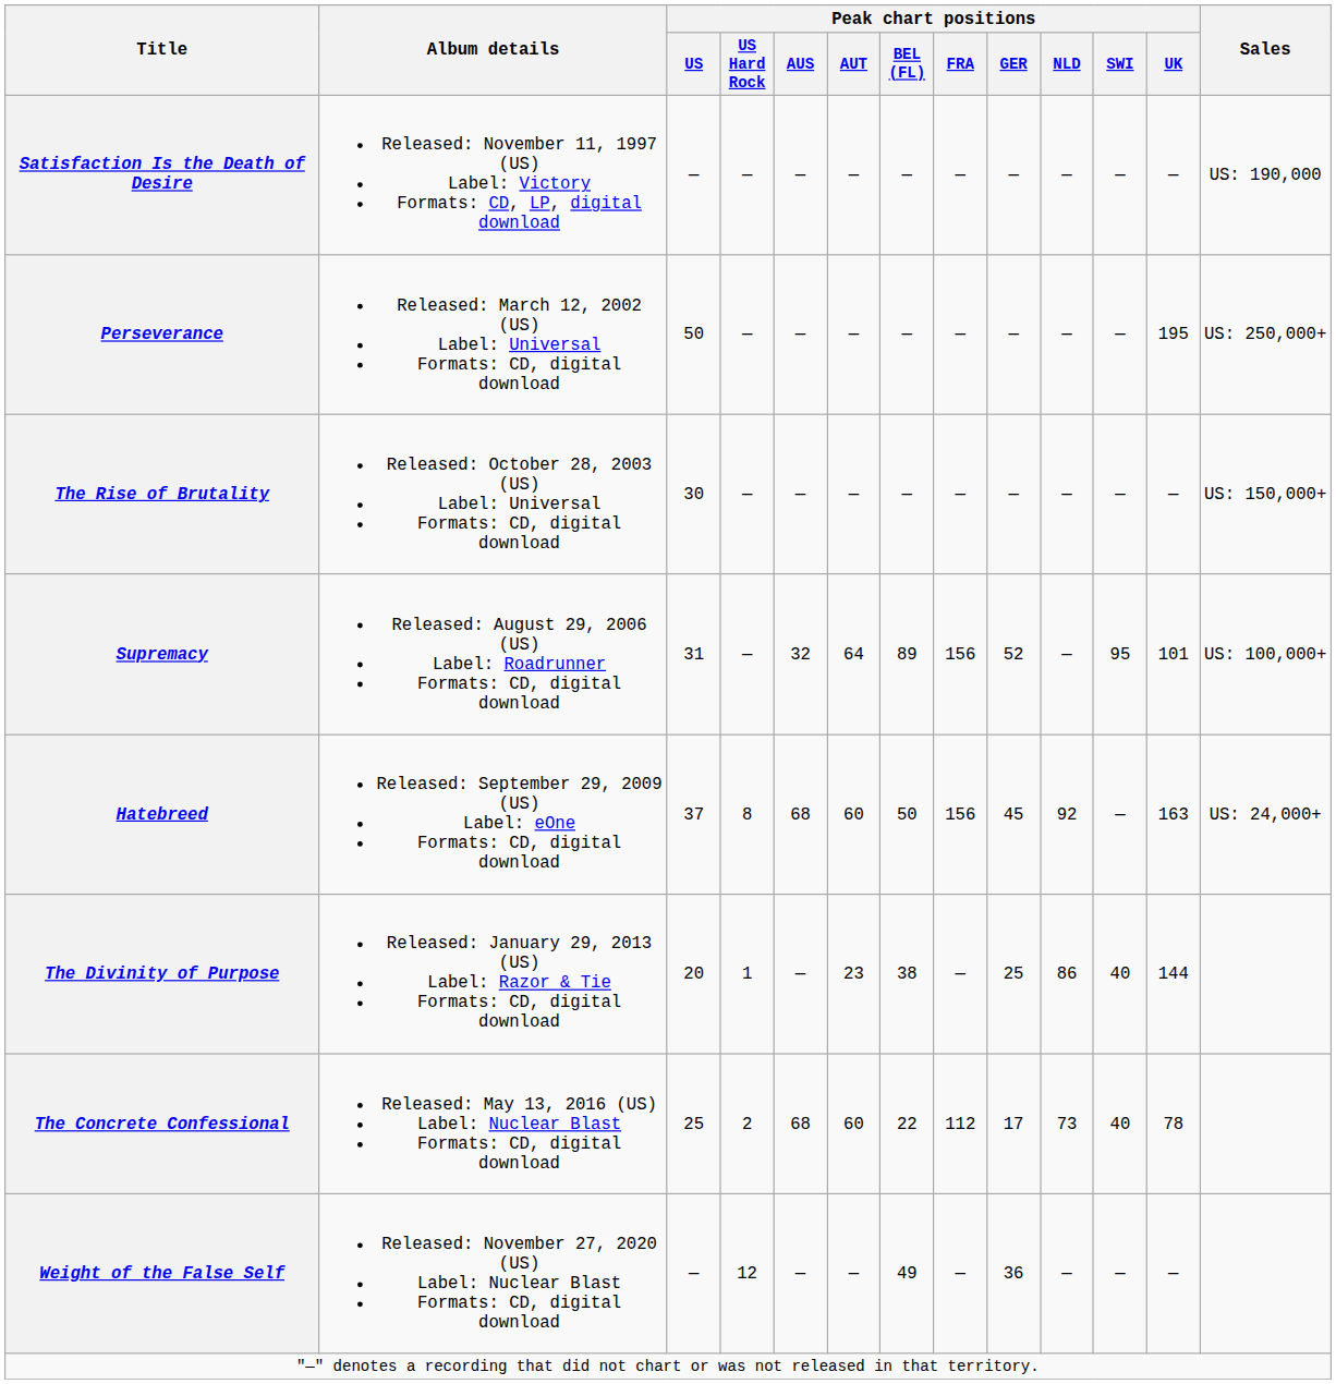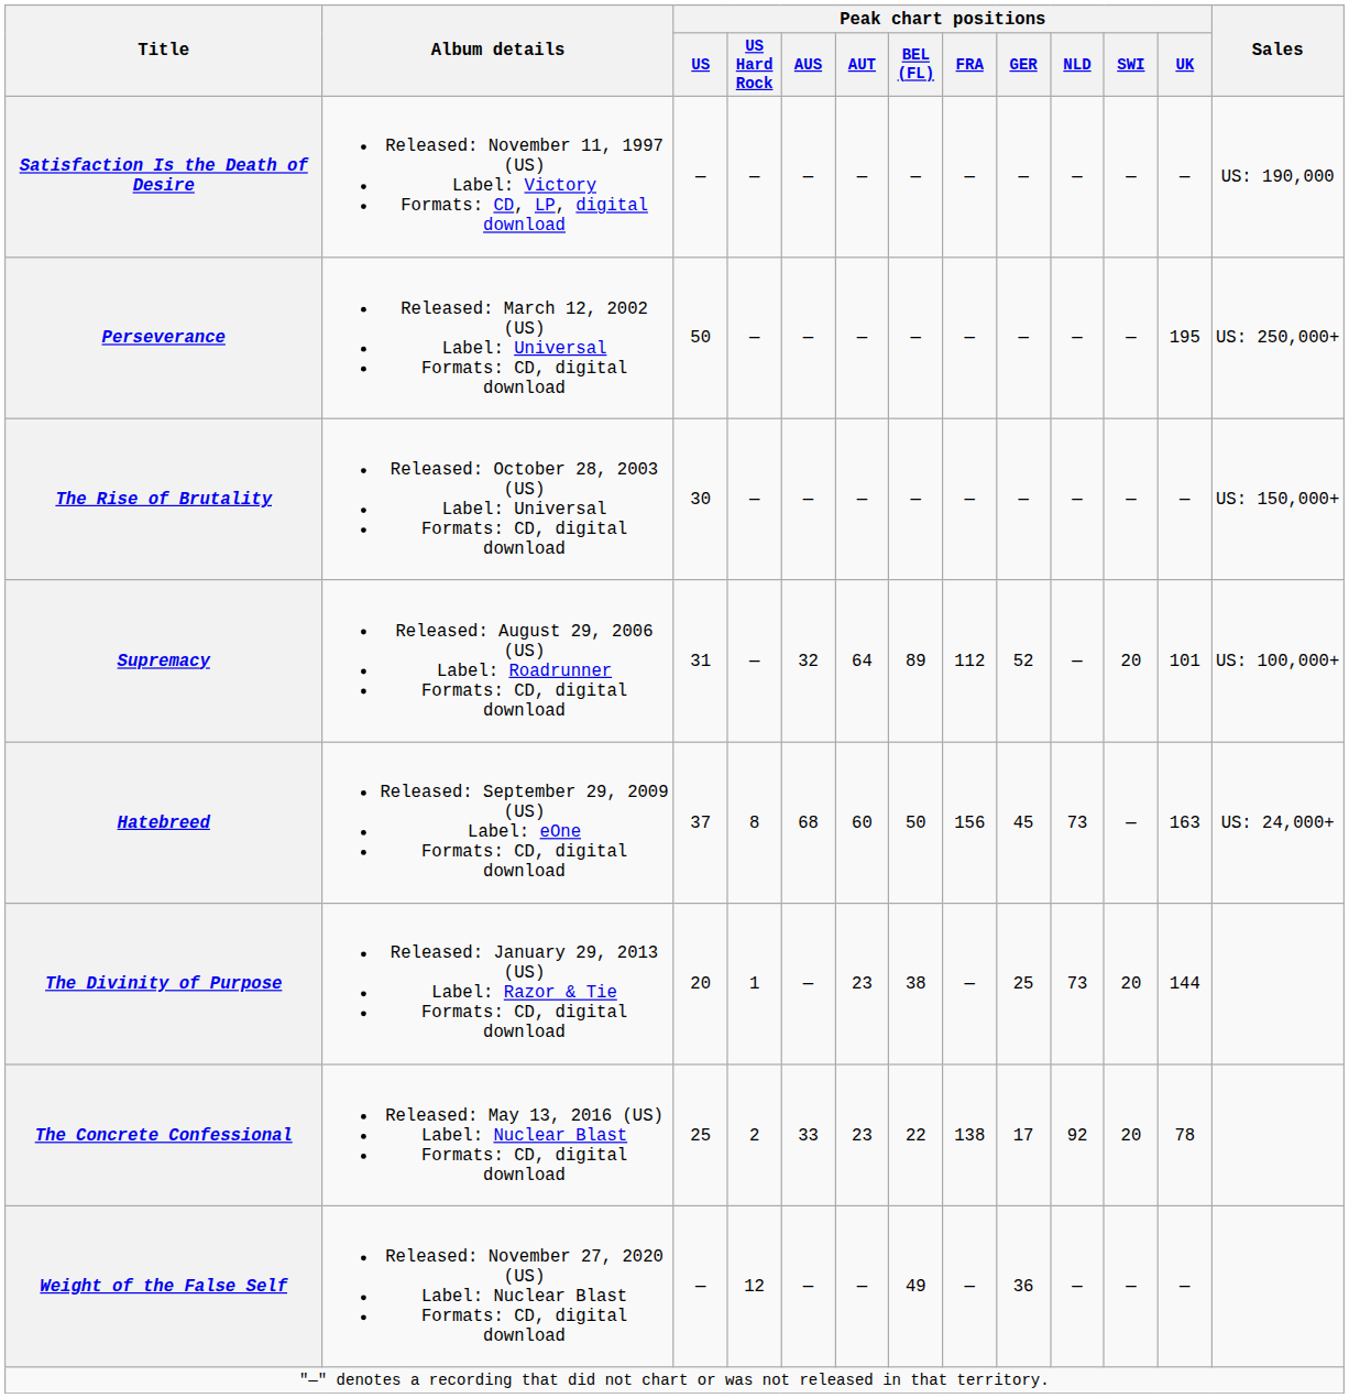Supremacy | Peak chart positions / FRA: 156 -> 112
Supremacy | Peak chart positions / SWI: 95 -> 20
Hatebreed | Peak chart positions / NLD: 92 -> 73
The Divinity of Purpose | Peak chart positions / NLD: 86 -> 73
The Divinity of Purpose | Peak chart positions / SWI: 40 -> 20
The Concrete Confessional | Peak chart positions / AUS: 68 -> 33
The Concrete Confessional | Peak chart positions / AUT: 60 -> 23
The Concrete Confessional | Peak chart positions / FRA: 112 -> 138
The Concrete Confessional | Peak chart positions / NLD: 73 -> 92
The Concrete Confessional | Peak chart positions / SWI: 40 -> 20
